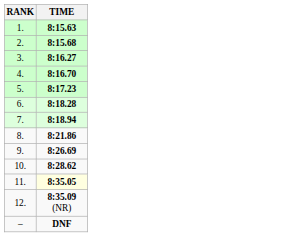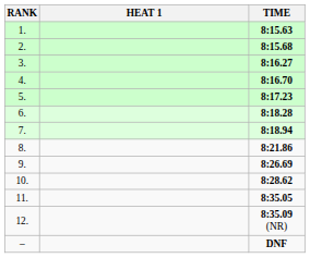+ column: HEAT 1
11. | TIME: lightyellow background -> no background
